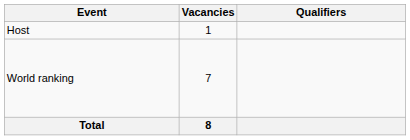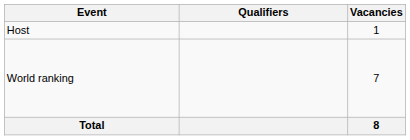columns swapped: Vacancies <-> Qualifiers
